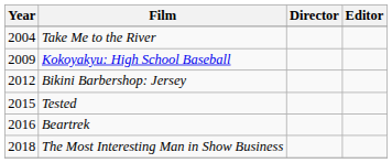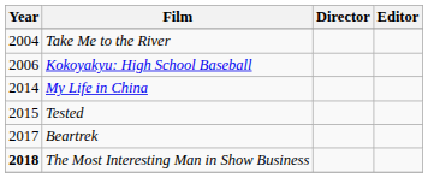Kokoyakyu: High School Baseball | Year: 2009 -> 2006
- row: 2012 | Bikini Barbershop: Jersey
+ row: 2014 | My Life in China
Beartrek | Year: 2016 -> 2017
The Most Interesting Man in Show Business | Year: normal -> bold
